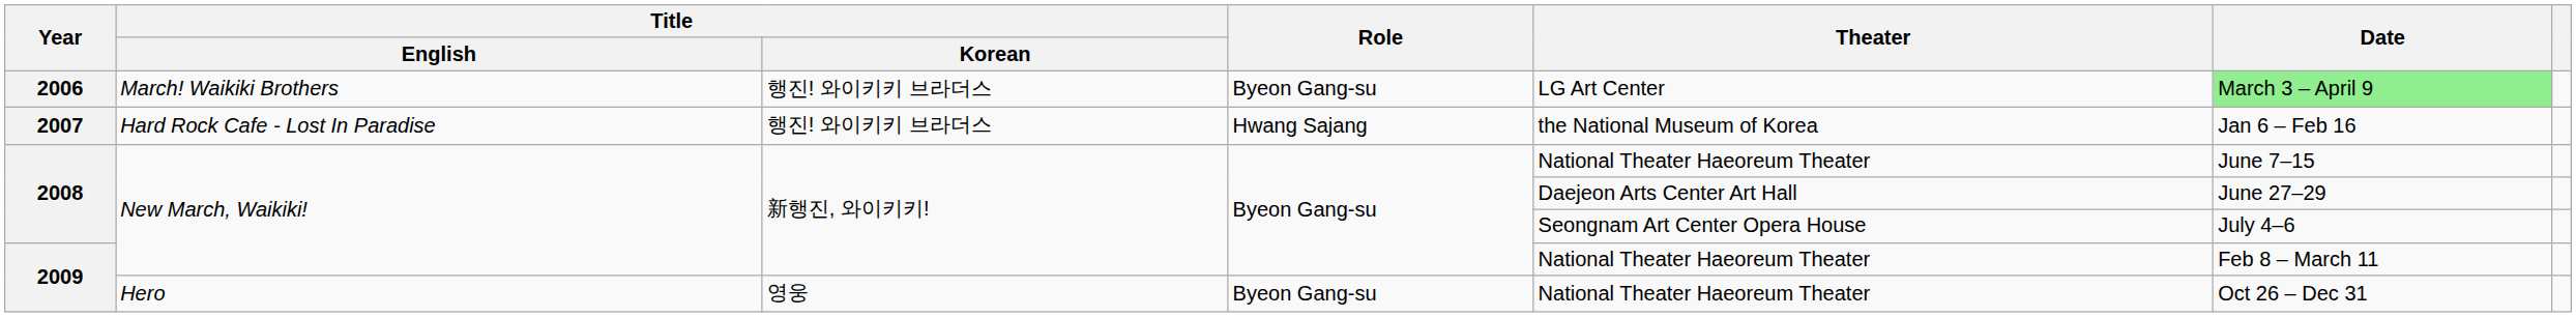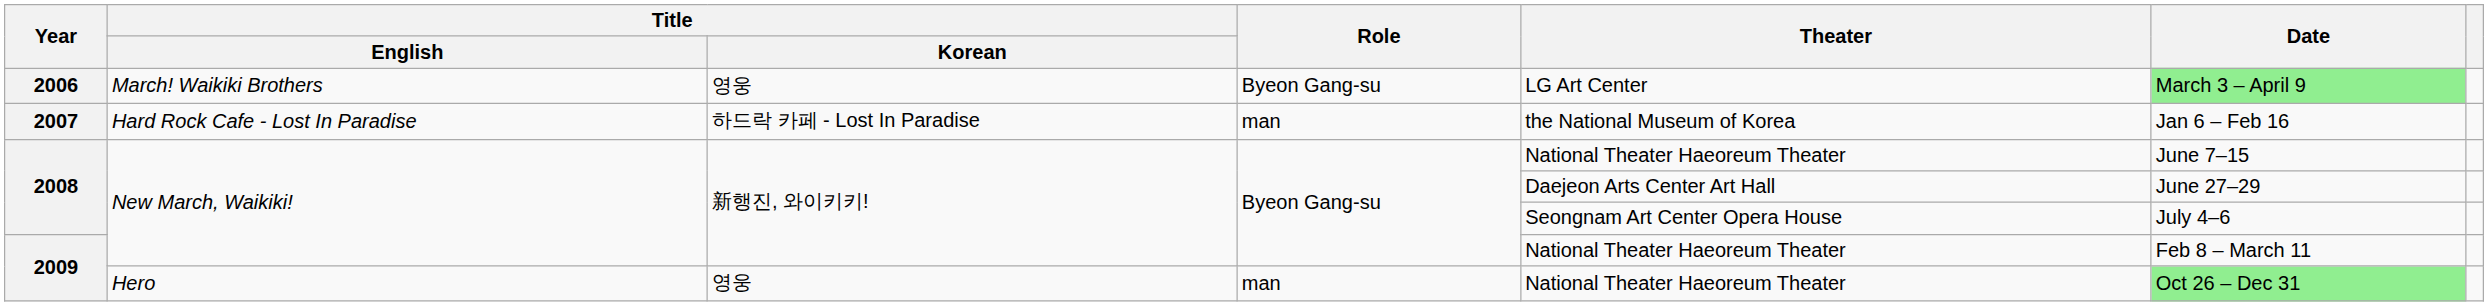2006 | Title / Korean: 행진! 와이키키 브라더스 -> 영웅
2007 | Title / Korean: 행진! 와이키키 브라더스 -> 하드락 카페 - Lost In Paradise
2007 | Role: Hwang Sajang -> man
2009 / Hero | Role: Byeon Gang-su -> man
2009 / Hero | Date: no background -> lightgreen background
